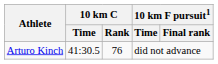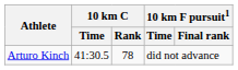Arturo Kinch | 10 km C / Rank: 76 -> 78
